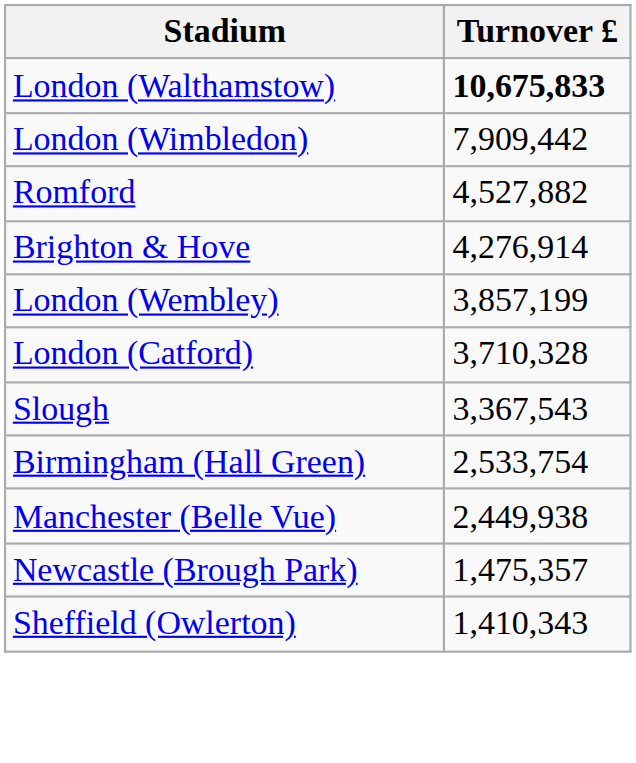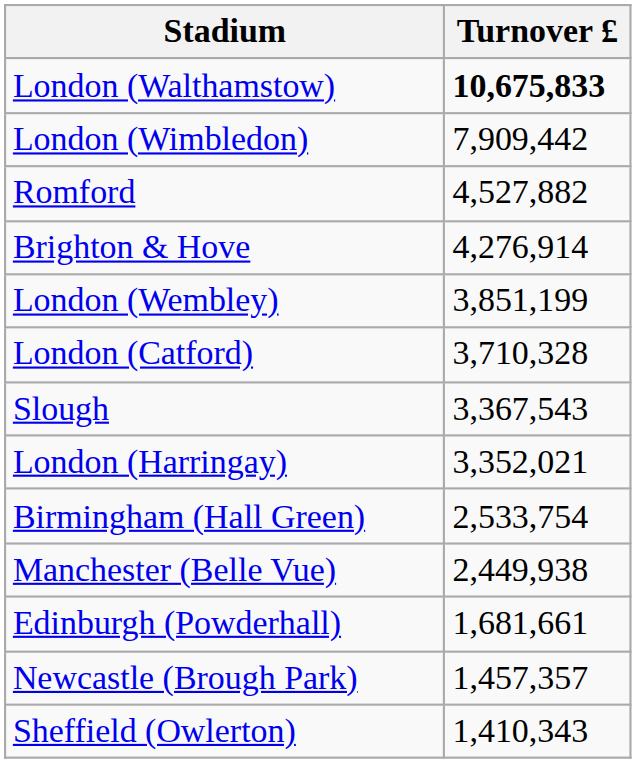London (Wembley) | Turnover £: 3,857,199 -> 3,851,199
+ row: London (Harringay) | 3,352,021
+ row: Edinburgh (Powderhall) | 1,681,661
Newcastle (Brough Park) | Turnover £: 1,475,357 -> 1,457,357
